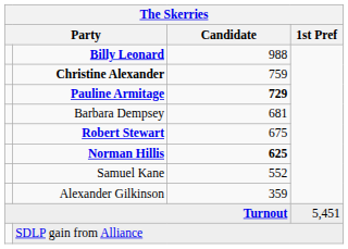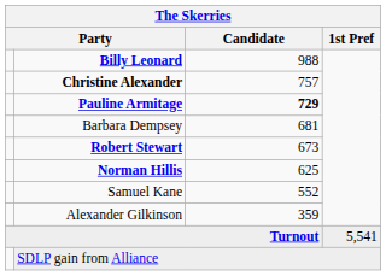Christine Alexander | Candidate: 759 -> 757
Robert Stewart | Candidate: 675 -> 673
Norman Hillis | Candidate: bold -> normal
Turnout | 1st Pref: 5,451 -> 5,541
